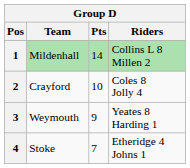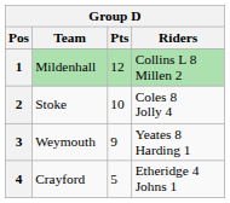1 | Pts: 14 -> 12
2 | Team: Crayford -> Stoke
4 | Team: Stoke -> Crayford
4 | Pts: 7 -> 5
